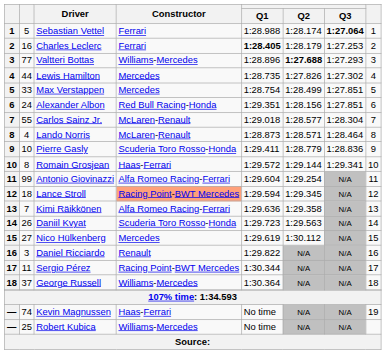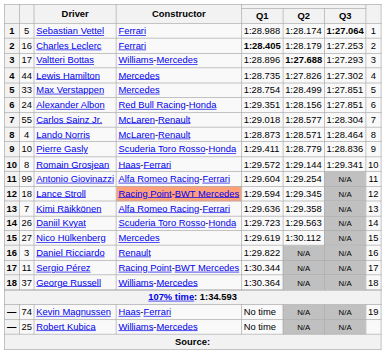Valtteri Bottas | column 2: 77 -> 17
